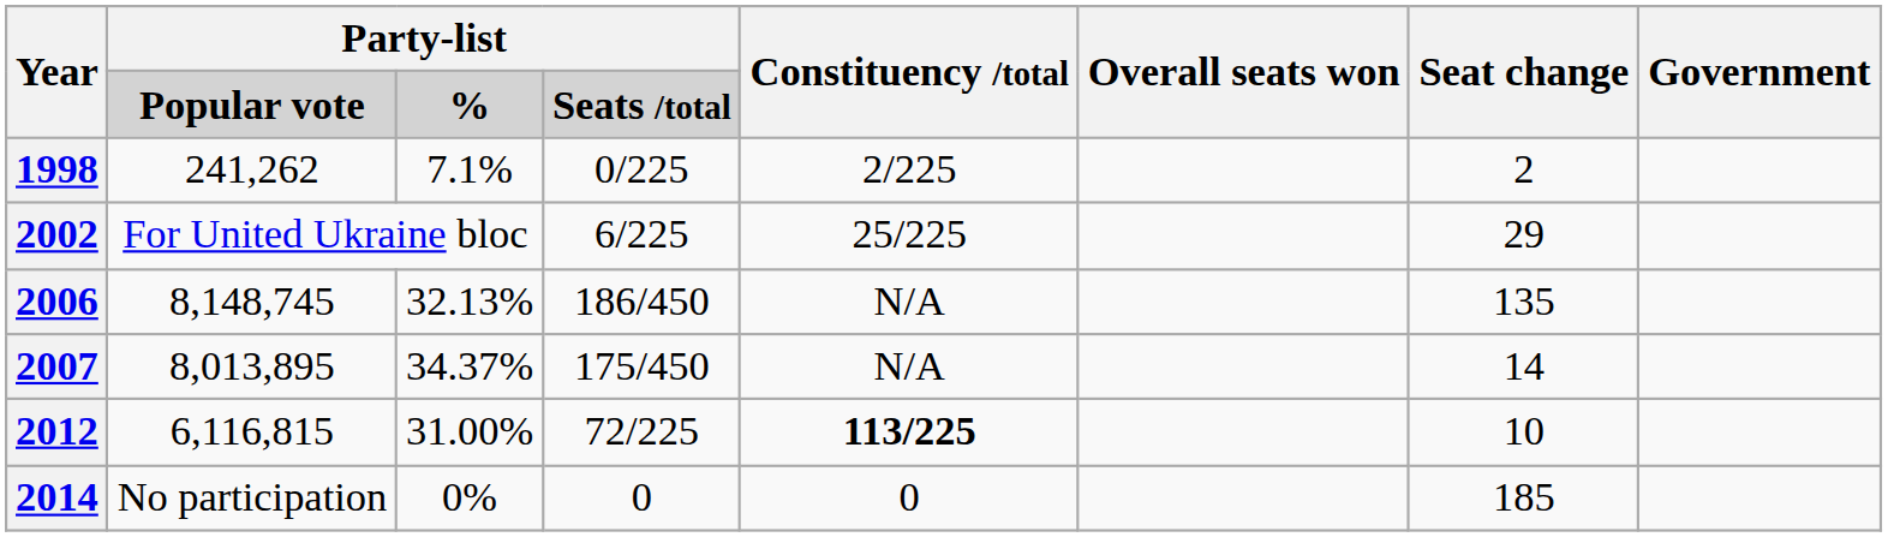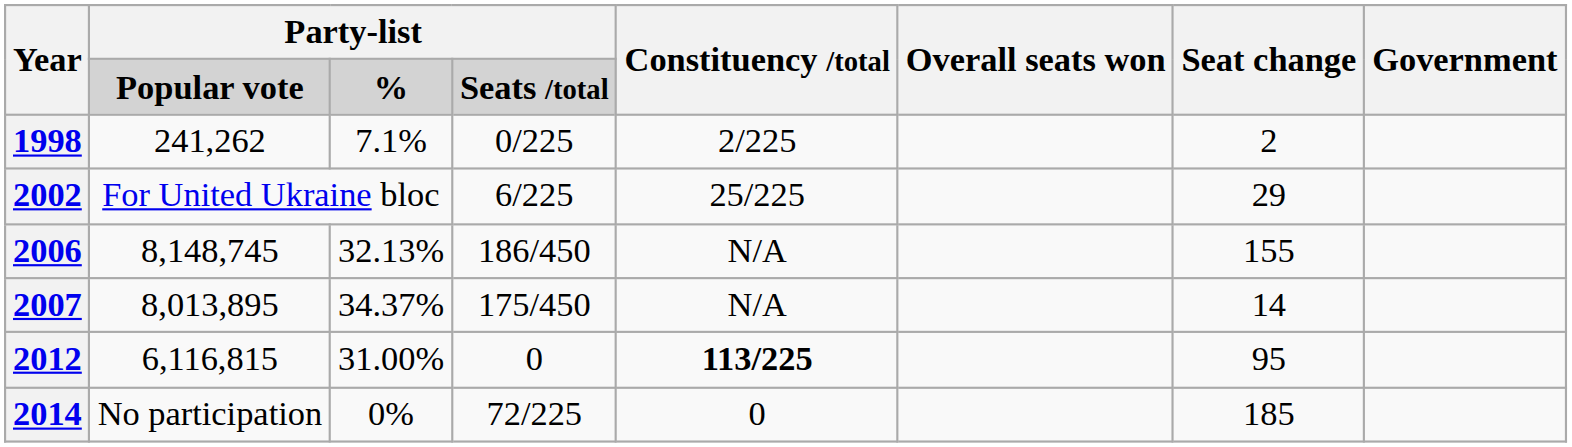2006 | Seat change: 135 -> 155
2012 | column 4: 72/225 -> 0
2012 | Seat change: 10 -> 95
2014 | column 4: 0 -> 72/225
